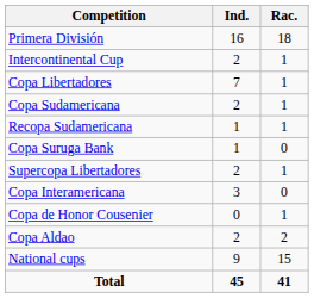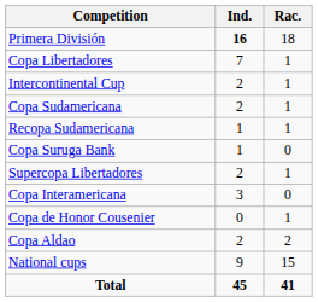Primera División | Ind.: normal -> bold
rows swapped: Intercontinental Cup <-> Copa Libertadores
